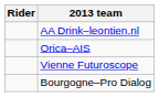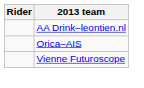- row: Bourgogne–Pro Dialog
